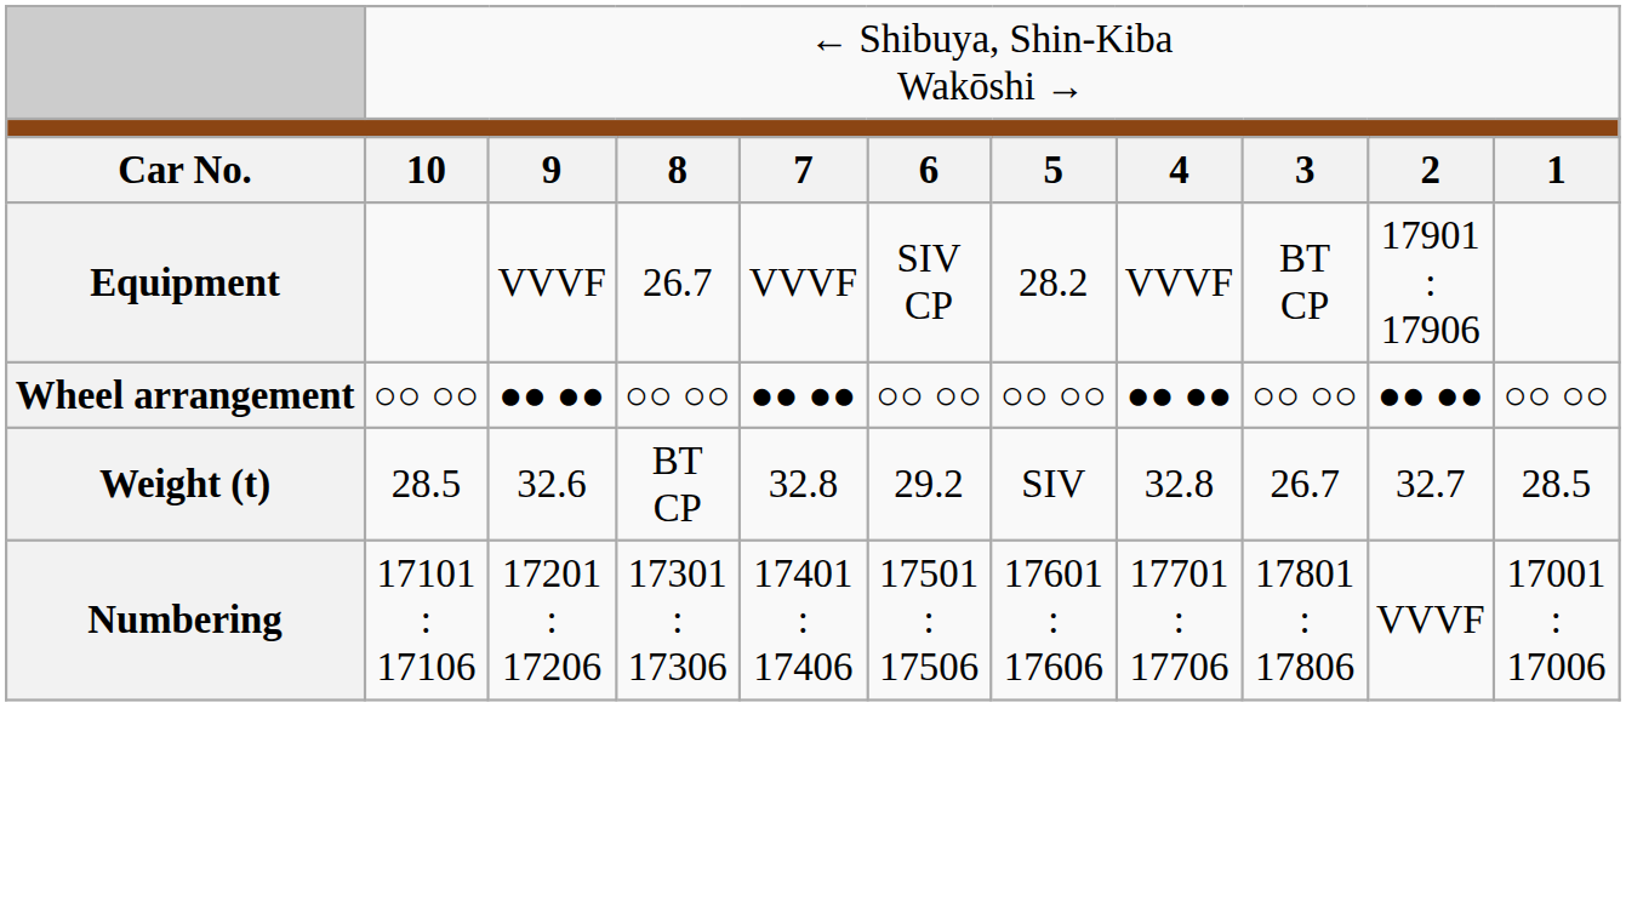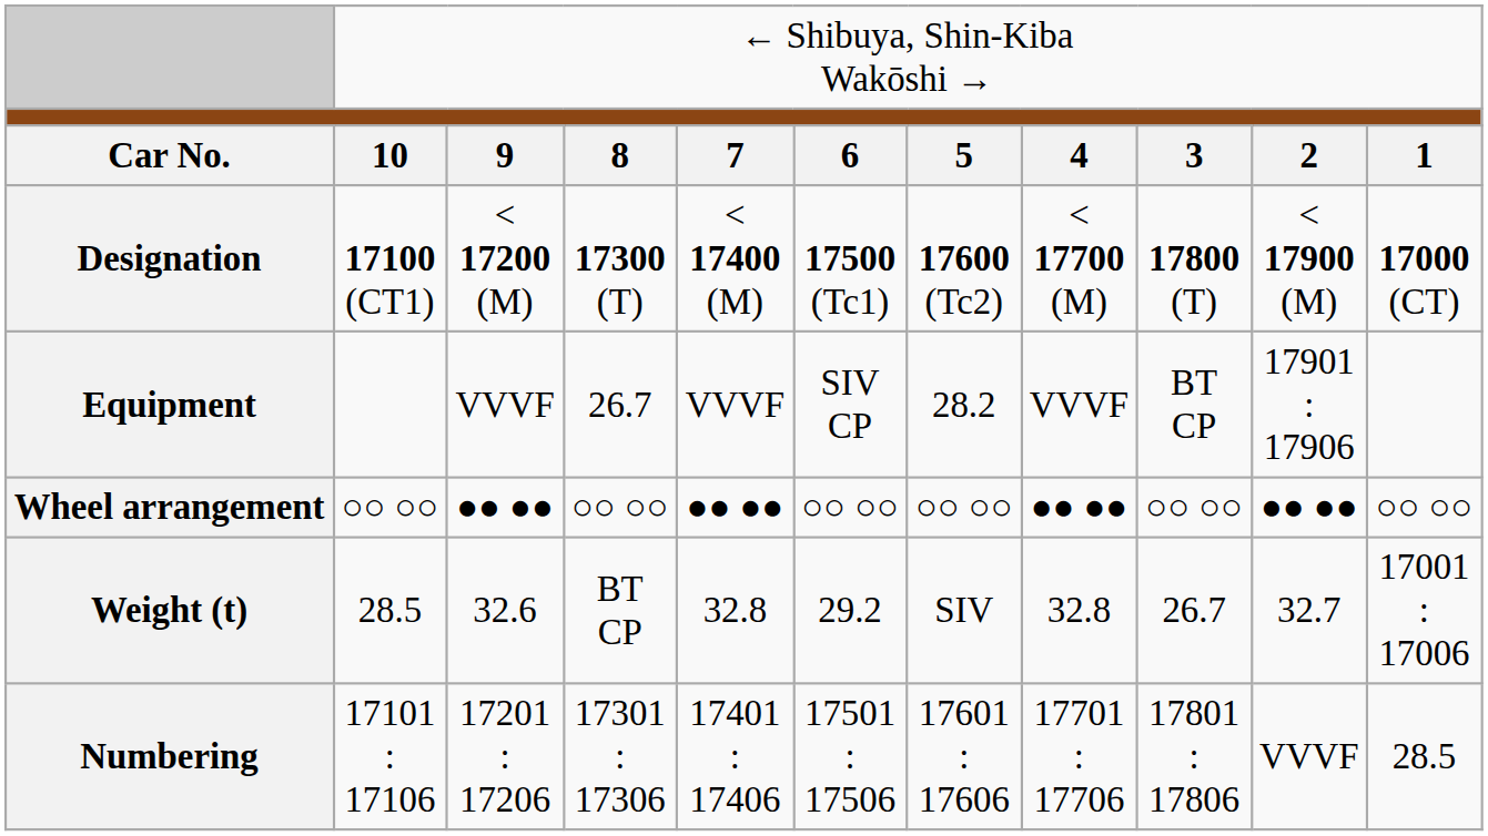+ row: Designation | 17100 (CT1) | < 17200 (M) | 17300 (T) | < 17400 (M) | 17500 (Tc1) | 17600 (Tc2) | < 17700 (M) | 17800 (T) | < 17900 (M) | 17000 (CT)
Weight (t) | column 11: 28.5 -> 17001 : 17006
Numbering | column 11: 17001 : 17006 -> 28.5
